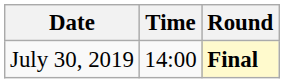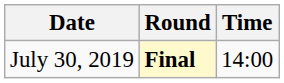columns swapped: Time <-> Round
